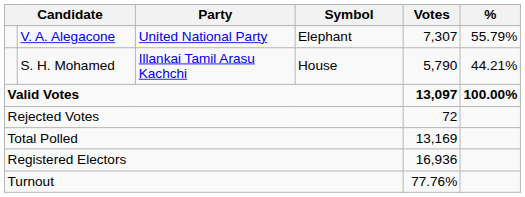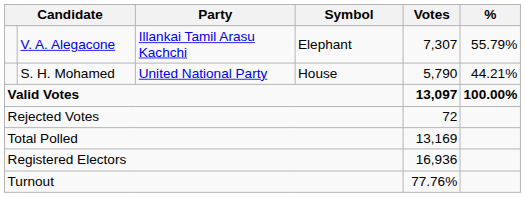V. A. Alegacone | Party: United National Party -> Illankai Tamil Arasu Kachchi
S. H. Mohamed | Party: Illankai Tamil Arasu Kachchi -> United National Party
